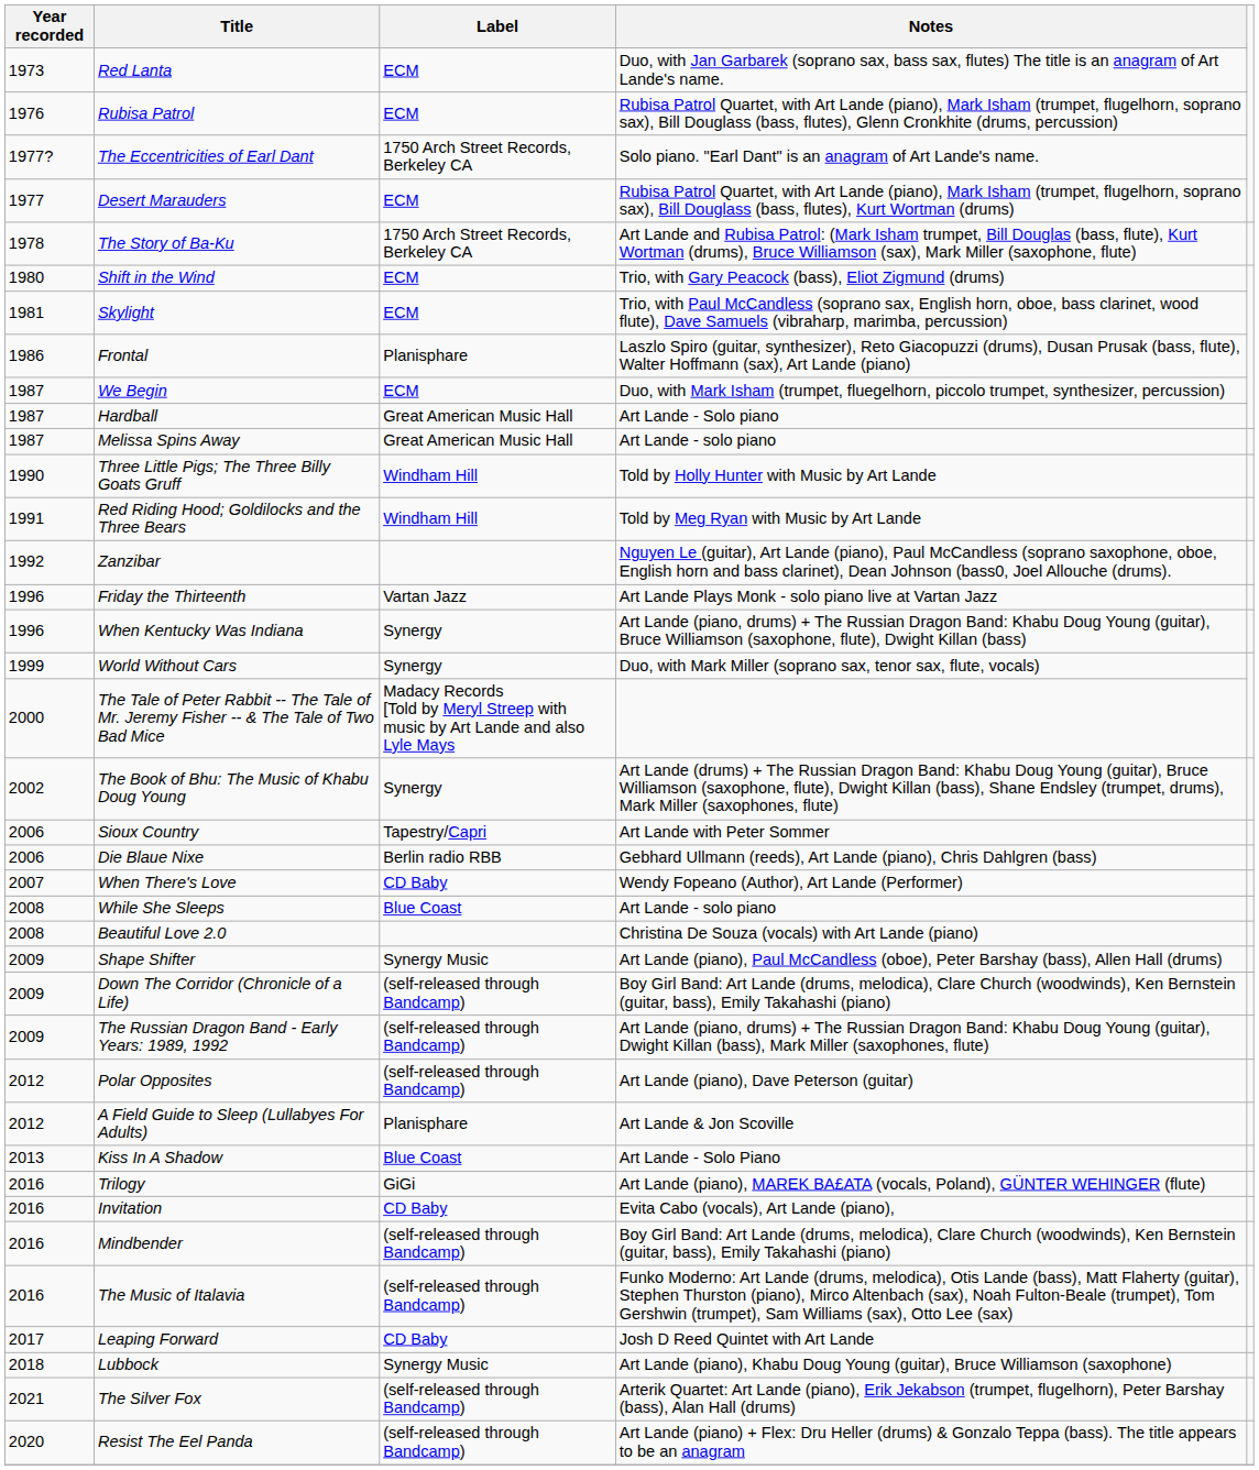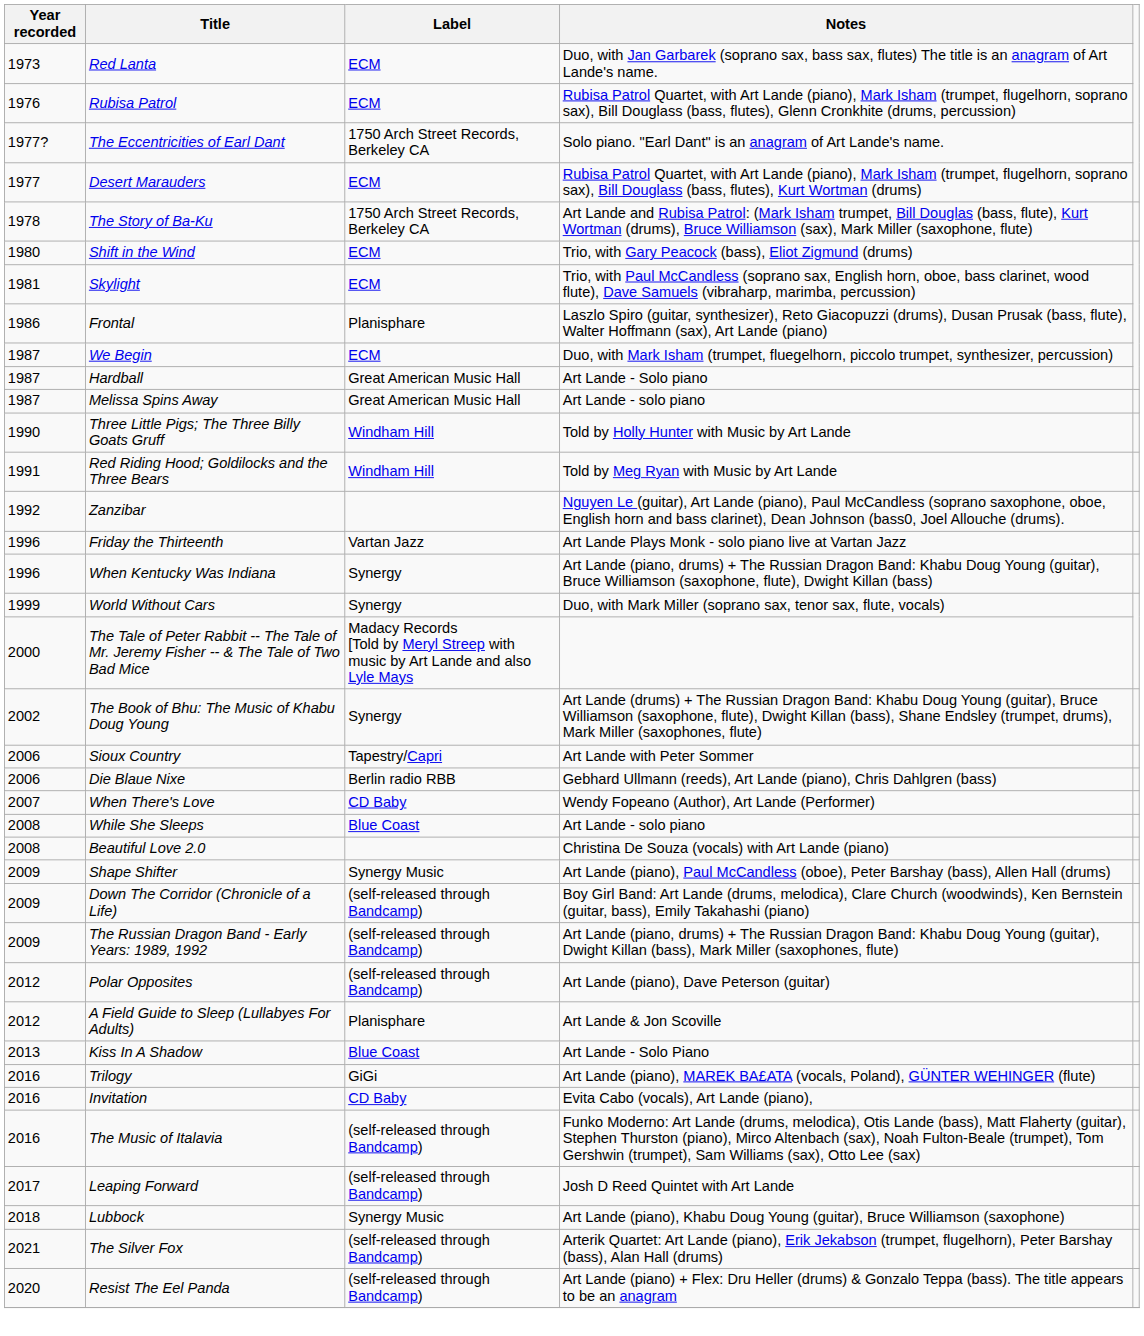- row: 2016 | Mindbender | (self-released through Bandcamp) | Boy Girl Band: Art Lande (drums, melodica), Clare Church (woodwinds), Ken Bernstein (guitar, bass), Emily Takahashi (piano)
Leaping Forward | Label: CD Baby -> (self-released through Bandcamp)
